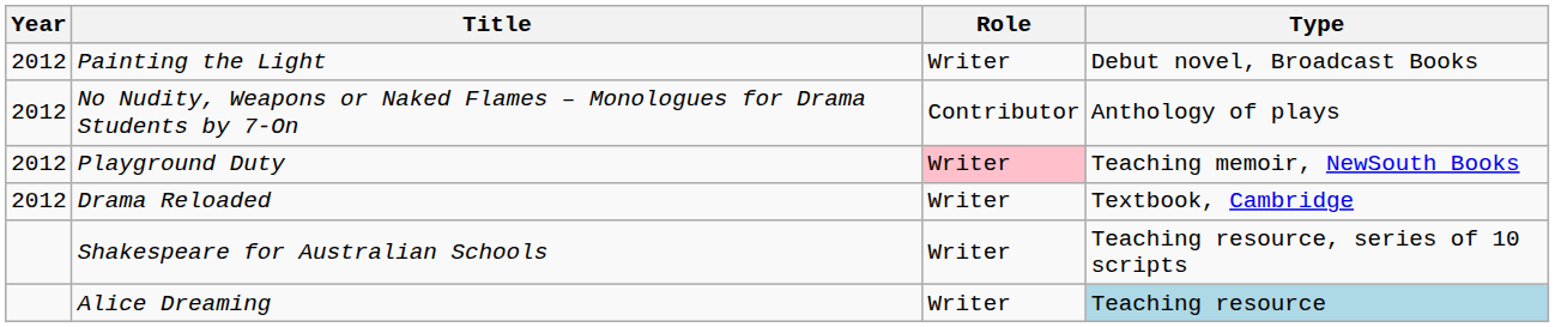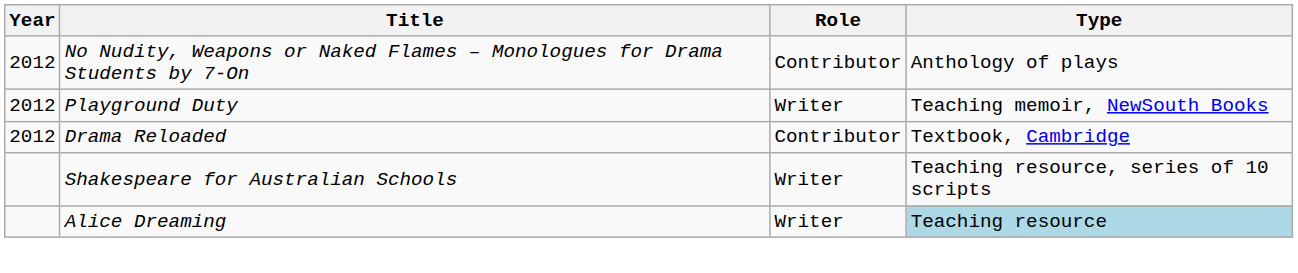- row: 2012 | Painting the Light | Writer | Debut novel, Broadcast Books
Playground Duty | Role: pink background -> no background
Drama Reloaded | Role: Writer -> Contributor
